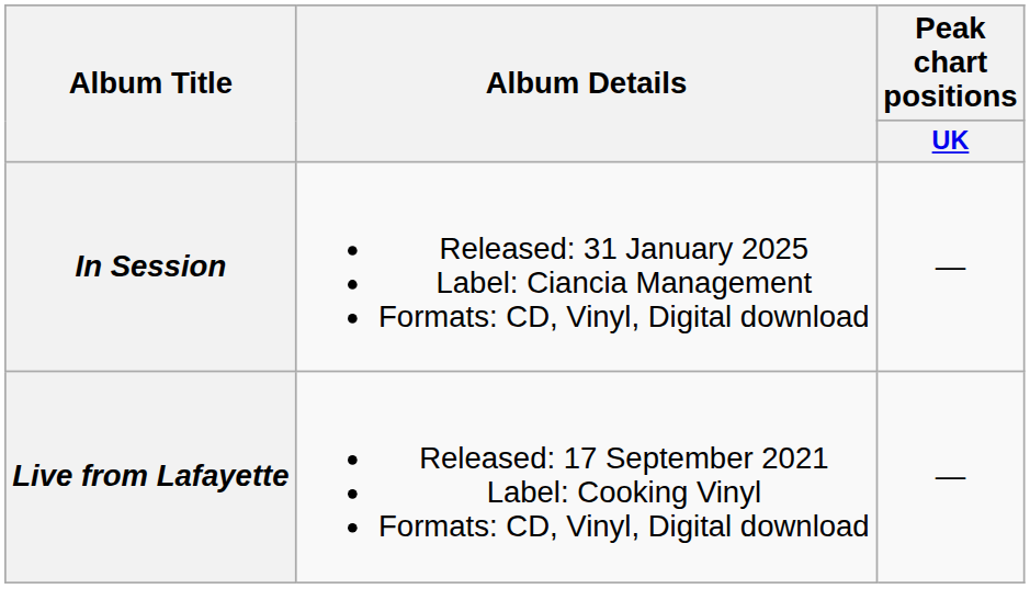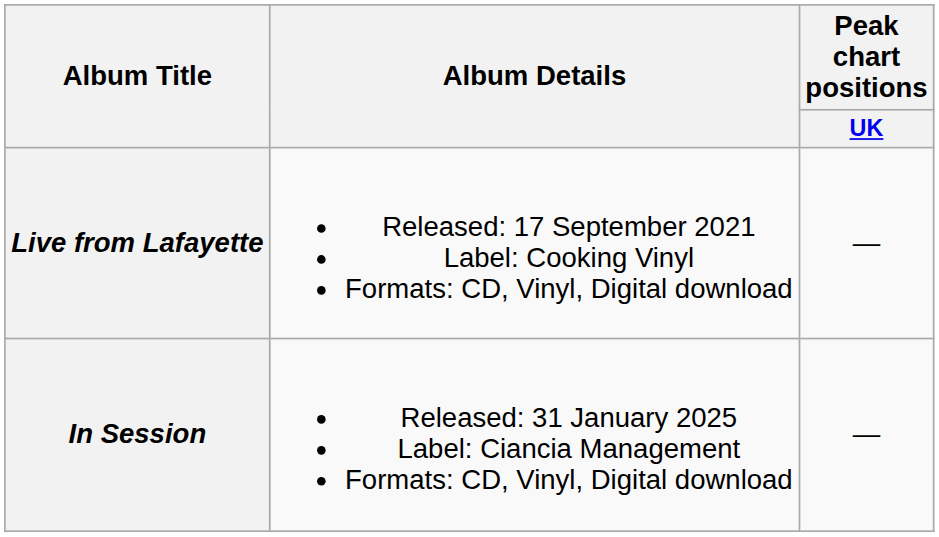rows swapped: Live from Lafayette <-> In Session
